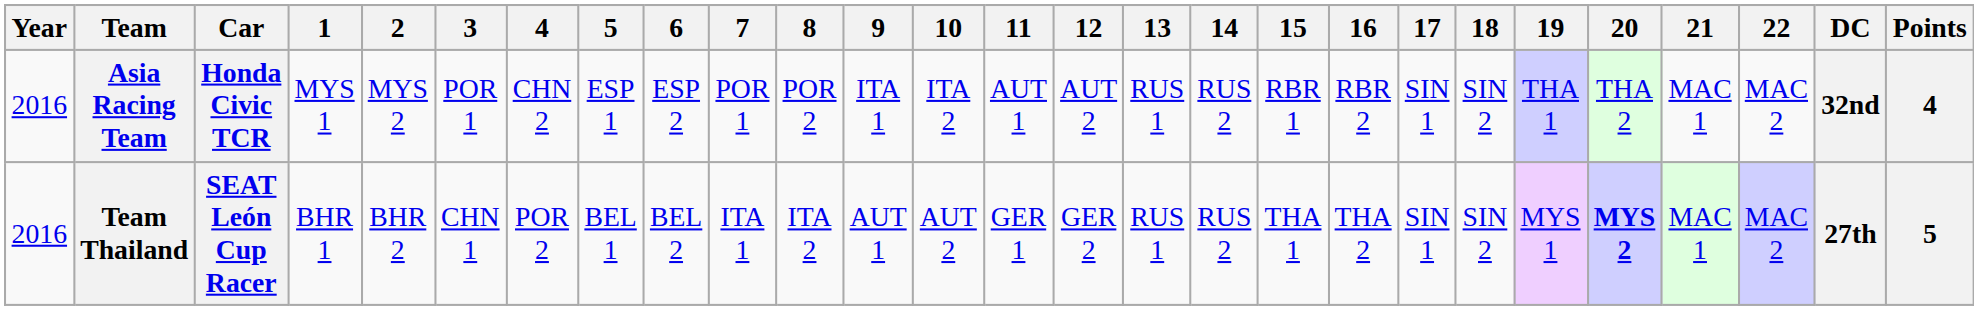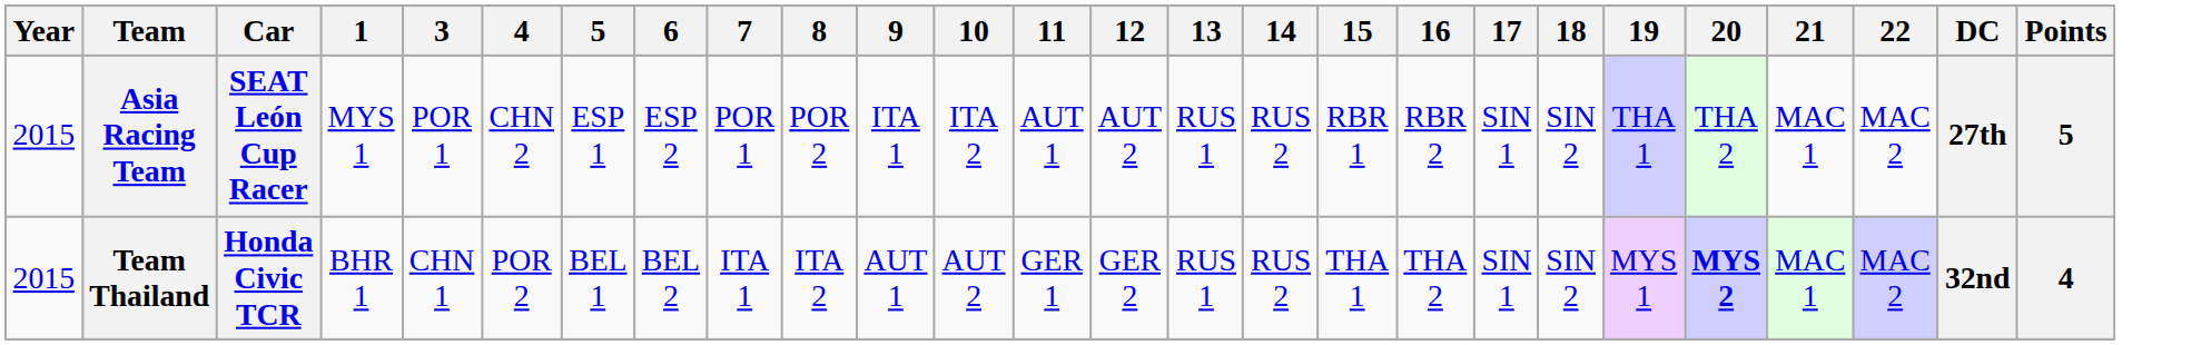- column: 2 | MYS 2 | BHR 2
Asia Racing Team | Year: 2016 -> 2015
Asia Racing Team | Car: Honda Civic TCR -> SEAT León Cup Racer
Asia Racing Team | DC: 32nd -> 27th
Asia Racing Team | Points: 4 -> 5
Team Thailand | Year: 2016 -> 2015
Team Thailand | Car: SEAT León Cup Racer -> Honda Civic TCR
Team Thailand | DC: 27th -> 32nd
Team Thailand | Points: 5 -> 4
